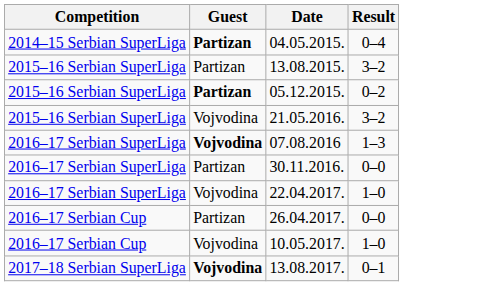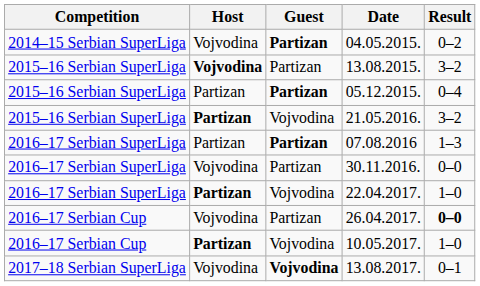+ column: Host | Vojvodina | Vojvodina | Partizan | Partizan | Partizan | Vojvodina | Partizan | Vojvodina | Partizan | Vojvodina
04.05.2015. | Result: 0–4 -> 0–2
05.12.2015. | Result: 0–2 -> 0–4
07.08.2016 | Guest: Vojvodina -> Partizan
26.04.2017. | Result: normal -> bold
